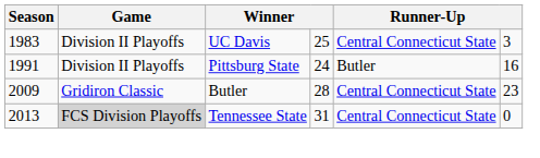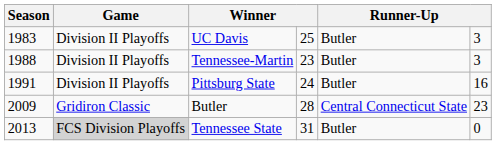UC Davis | column 5: Central Connecticut State -> Butler
+ row: 1988 | Division II Playoffs | Tennessee-Martin | 23 | Butler | 3
Tennessee State | column 5: Central Connecticut State -> Butler
